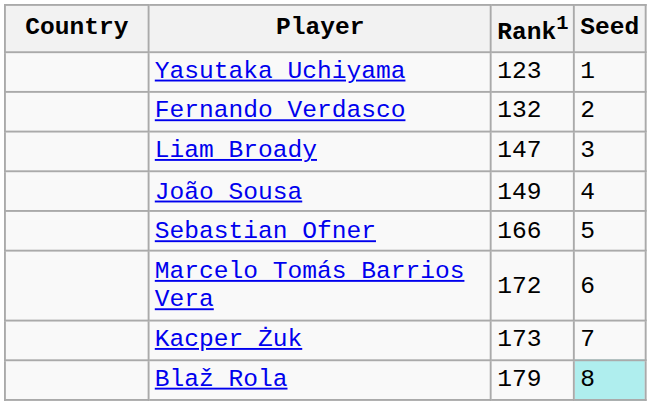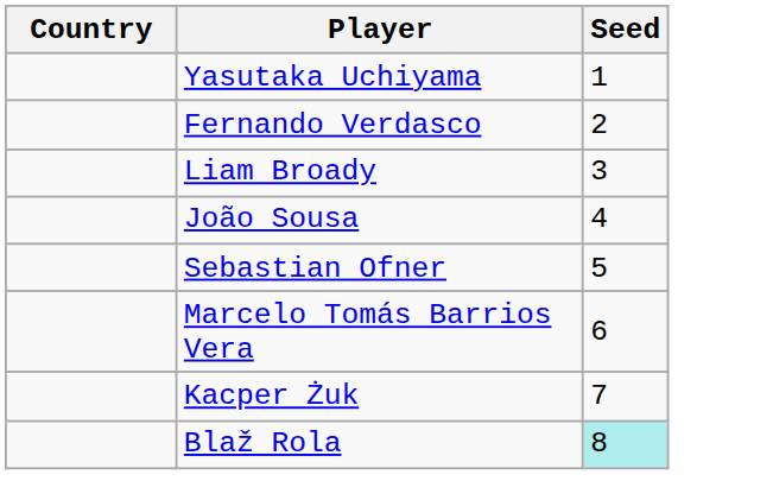- column: Rank1 | 123 | 132 | 147 | 149 | 166 | 172 | 173 | 179
